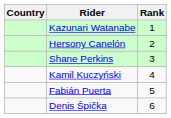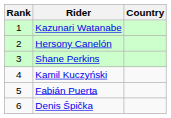columns swapped: Rank <-> Country
